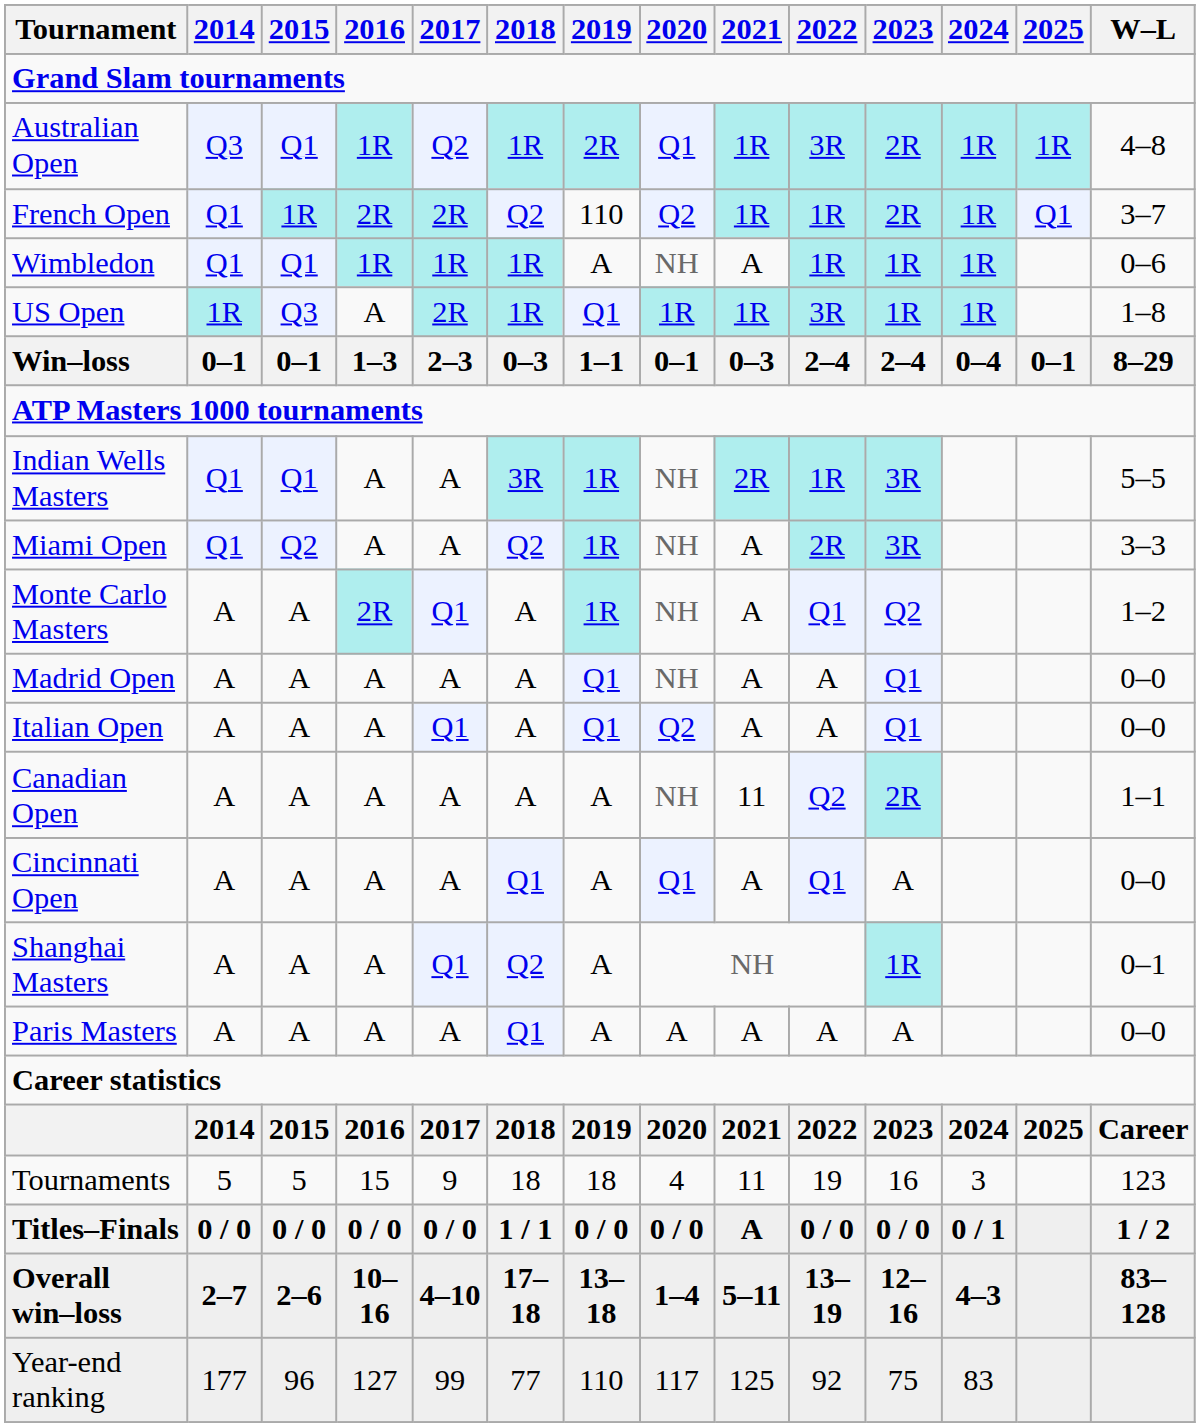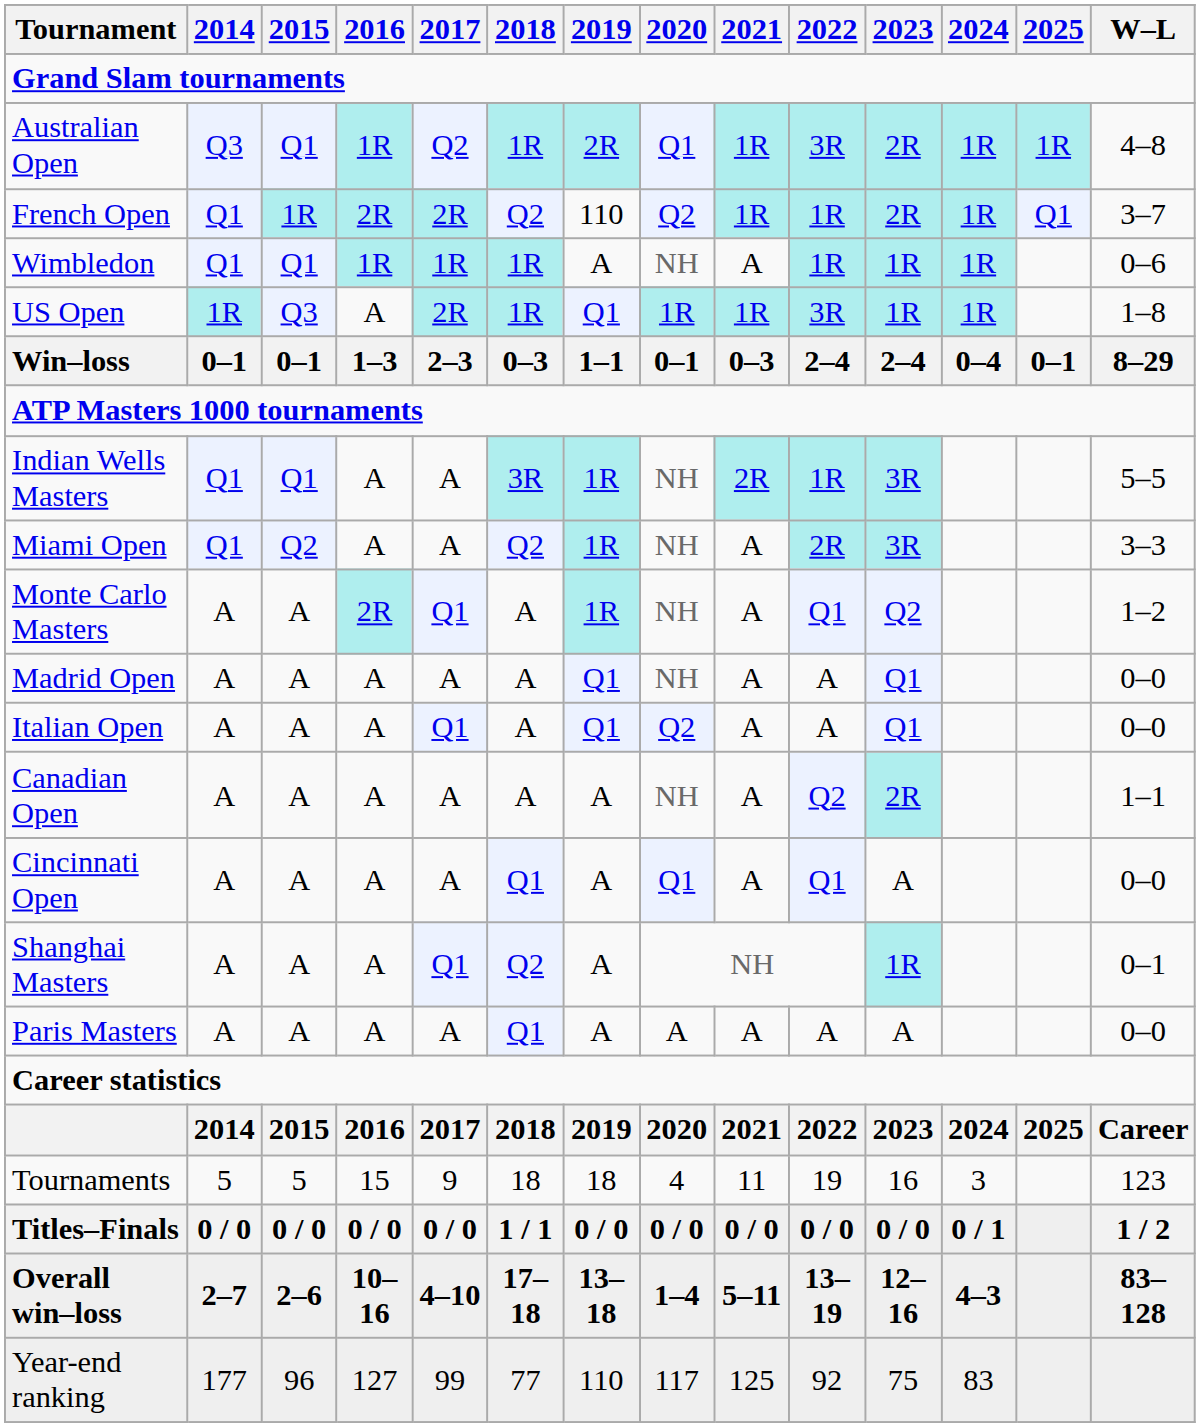Canadian Open | 2021: 11 -> A
Titles–Finals | 2021: A -> 0 / 0
